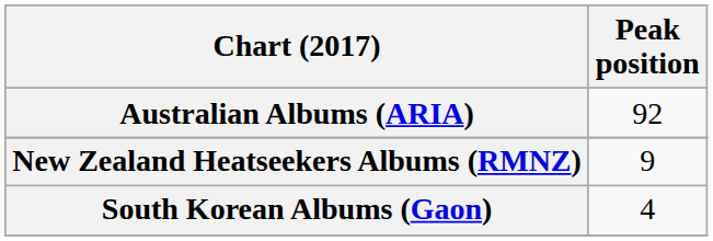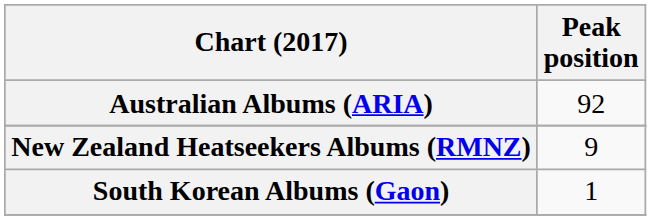South Korean Albums (Gaon) | Peak position: 4 -> 1
